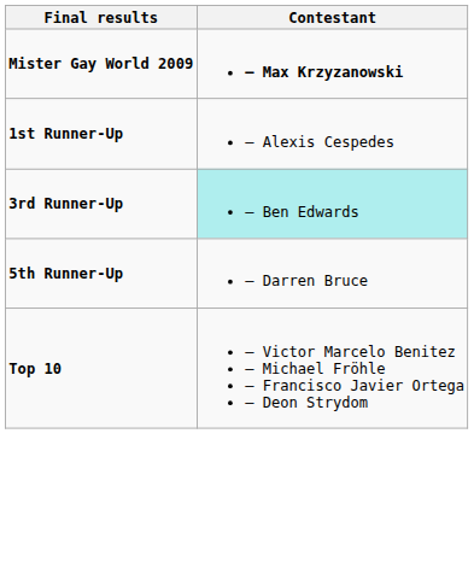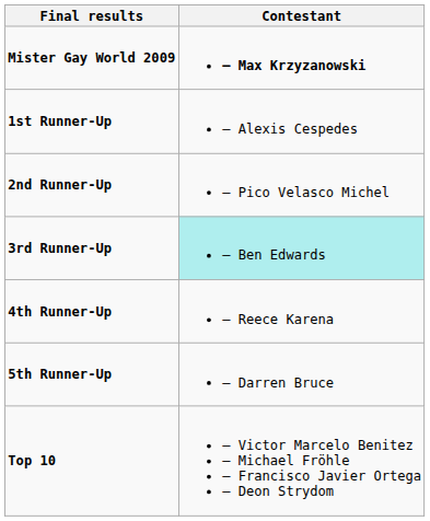+ row: 2nd Runner-Up | – Pico Velasco Michel
+ row: 4th Runner-Up | – Reece Karena
